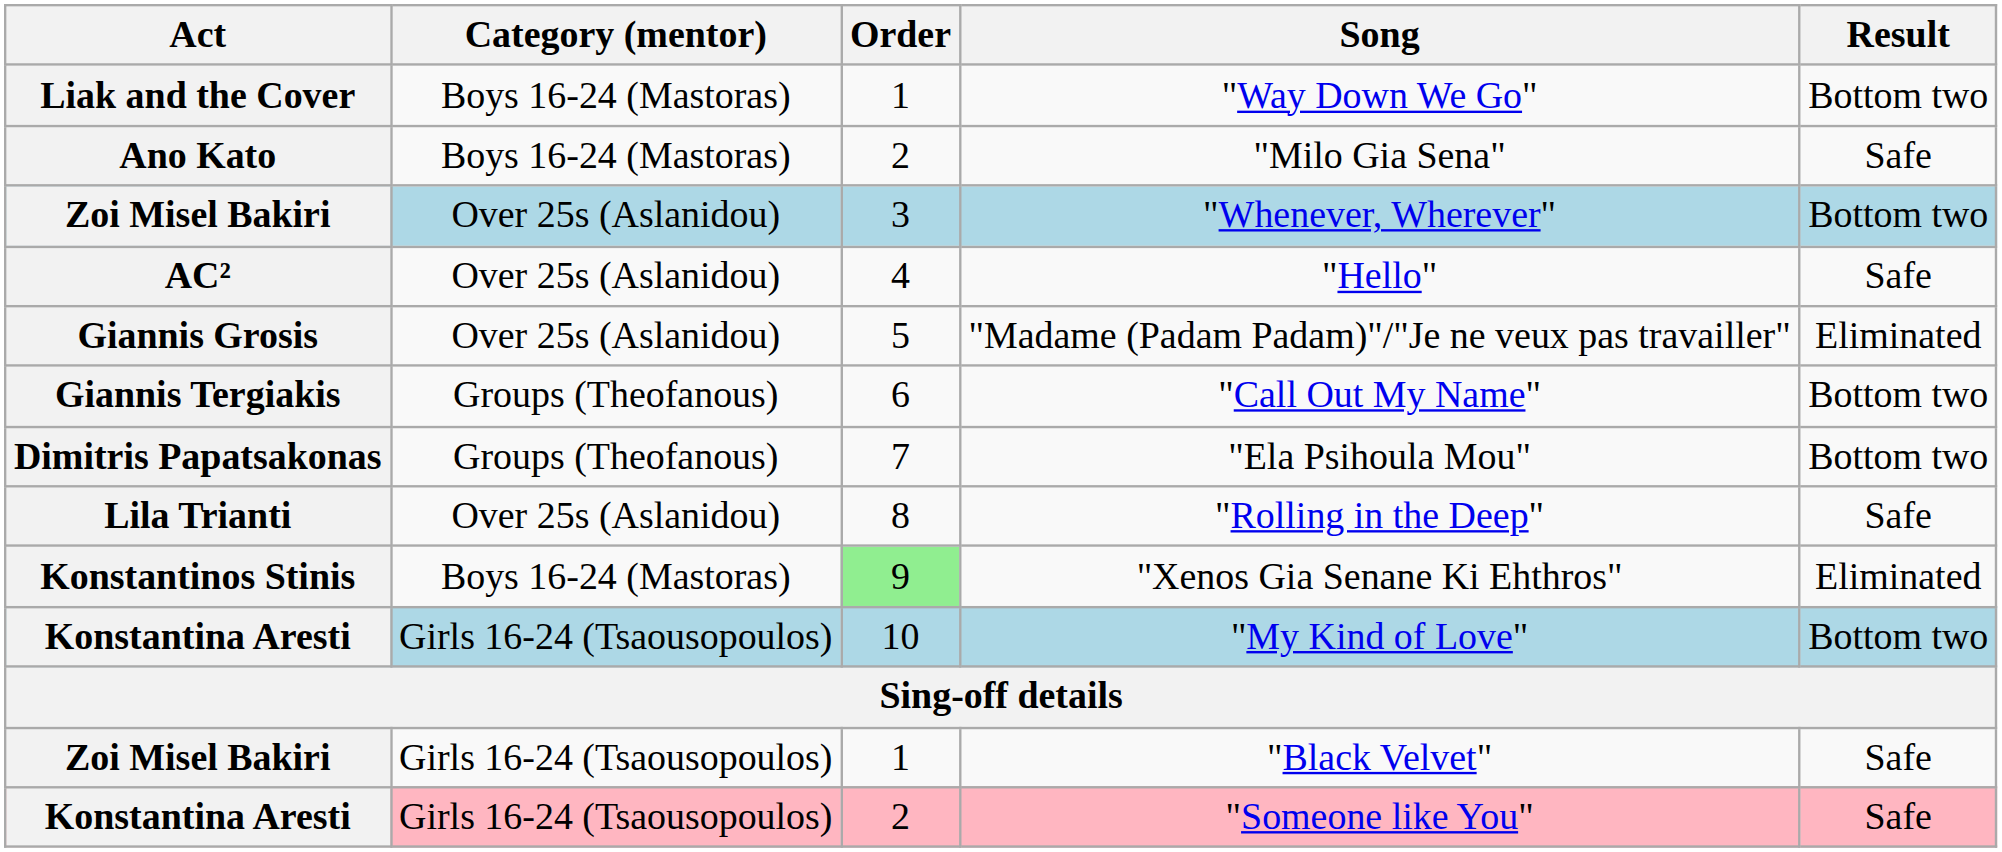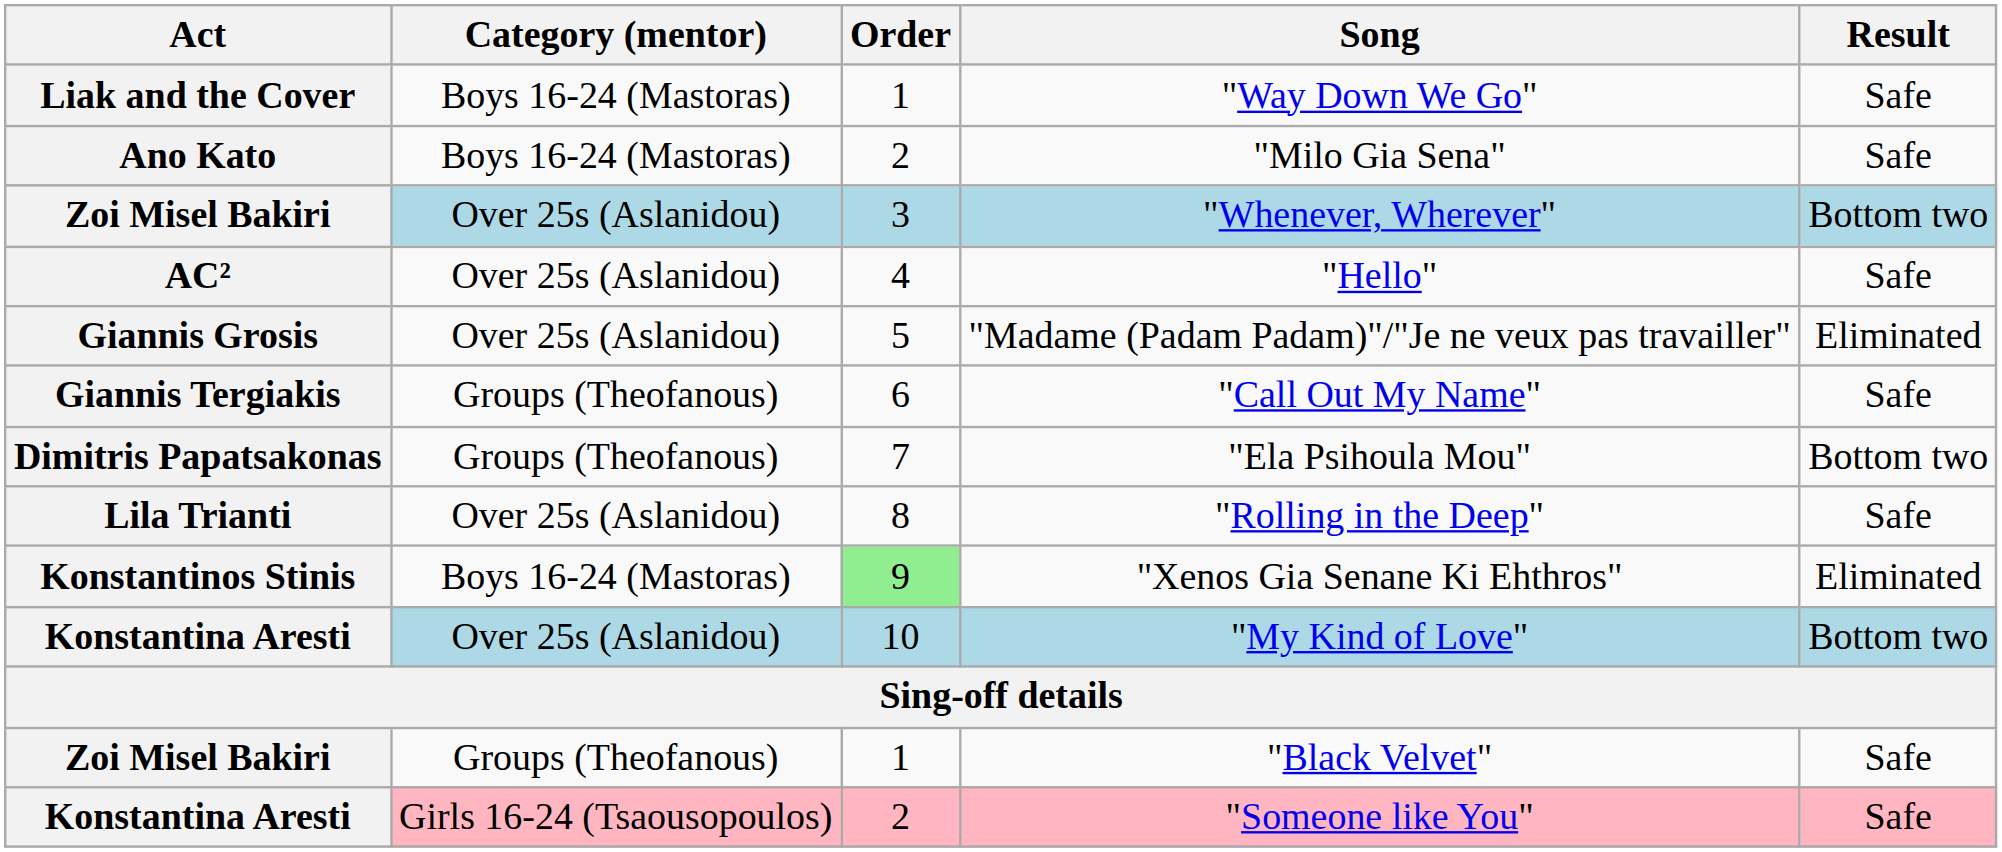"Way Down We Go" | Result: Bottom two -> Safe
"Call Out My Name" | Result: Bottom two -> Safe
"My Kind of Love" | Category (mentor): Girls 16-24 (Tsaousopoulos) -> Over 25s (Aslanidou)
"Black Velvet" | Category (mentor): Girls 16-24 (Tsaousopoulos) -> Groups (Theofanous)
